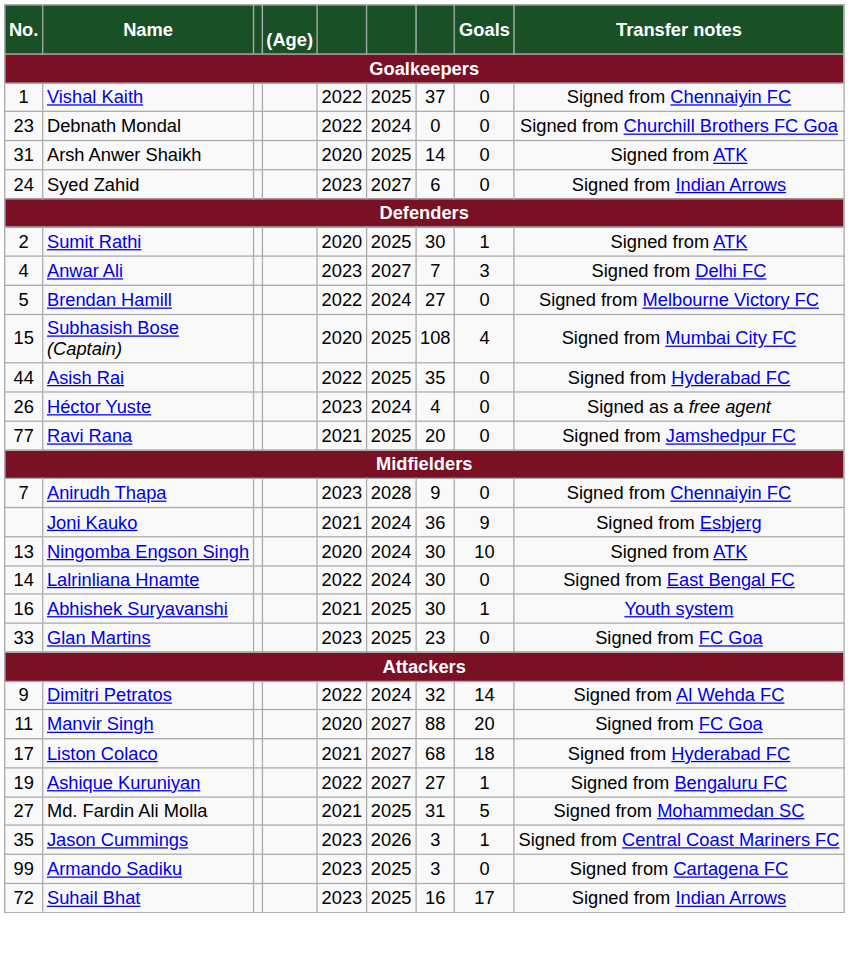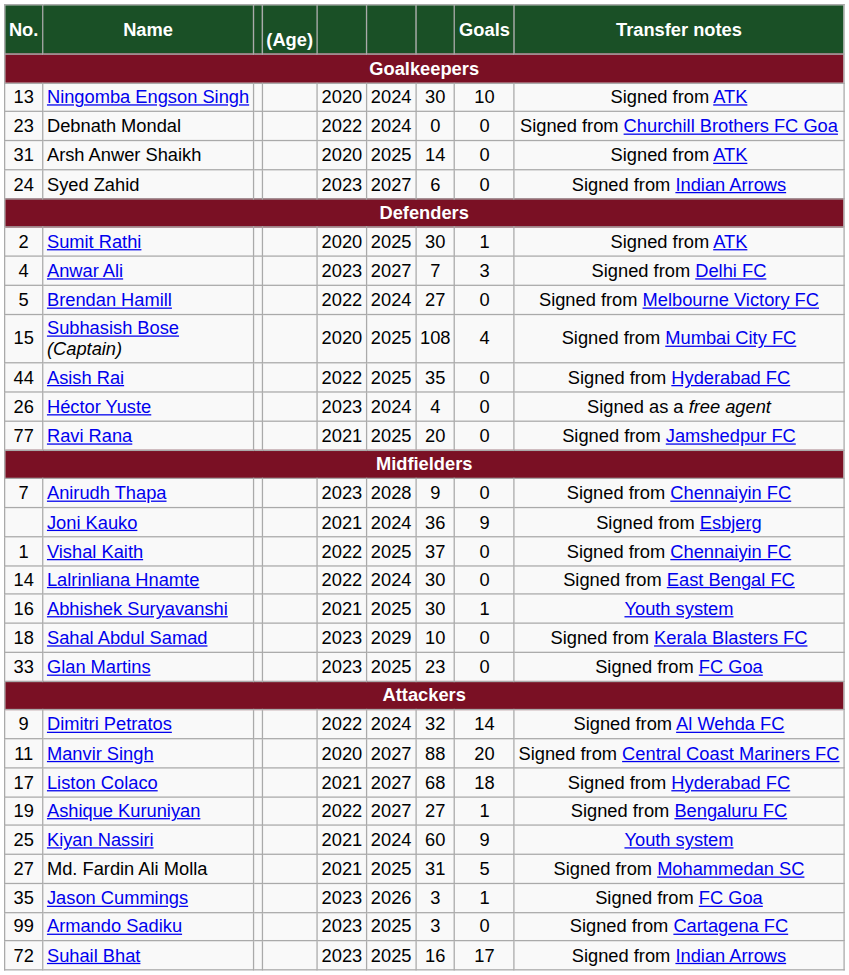rows swapped: Vishal Kaith <-> Ningomba Engson Singh
+ row: 18 | Sahal Abdul Samad | 2023 | 2029 | 10 | 0 | Signed from Kerala Blasters FC
Manvir Singh | Transfer notes: Signed from FC Goa -> Signed from Central Coast Mariners FC
+ row: 25 | Kiyan Nassiri | 2021 | 2024 | 60 | 9 | Youth system
Jason Cummings | Transfer notes: Signed from Central Coast Mariners FC -> Signed from FC Goa
